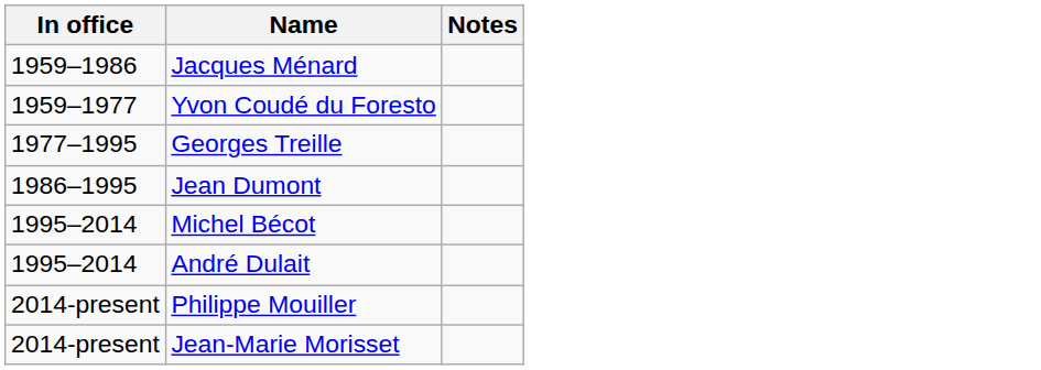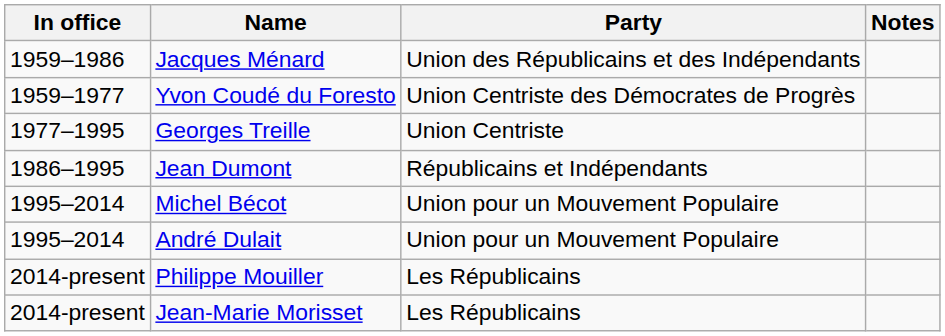+ column: Party | Union des Républicains et des Indépendants | Union Centriste des Démocrates de Progrès | Union Centriste | Républicains et Indépendants | Union pour un Mouvement Populaire | Union pour un Mouvement Populaire | Les Républicains | Les Républicains
